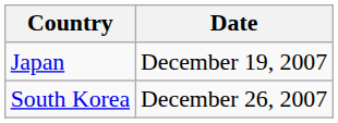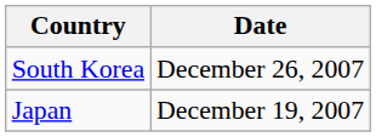rows swapped: Japan <-> South Korea
